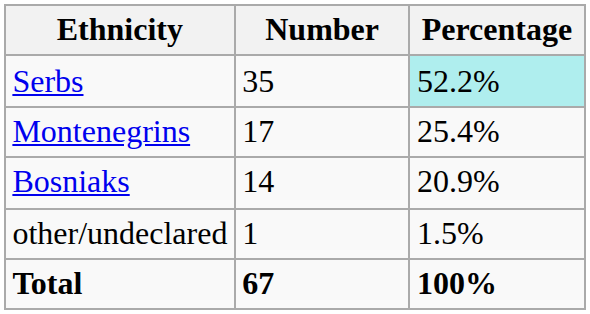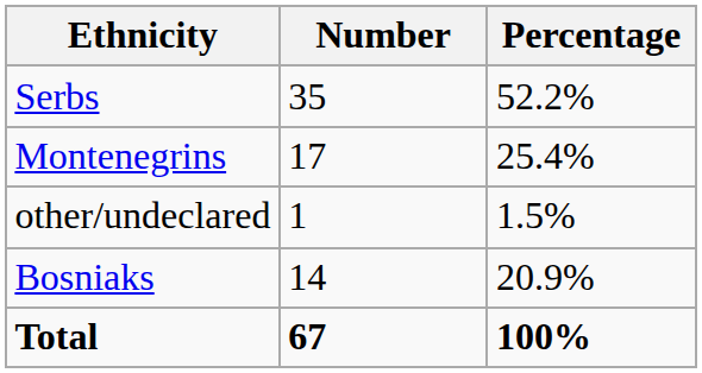Serbs | Percentage: paleturquoise background -> no background
rows swapped: Bosniaks <-> other/undeclared
